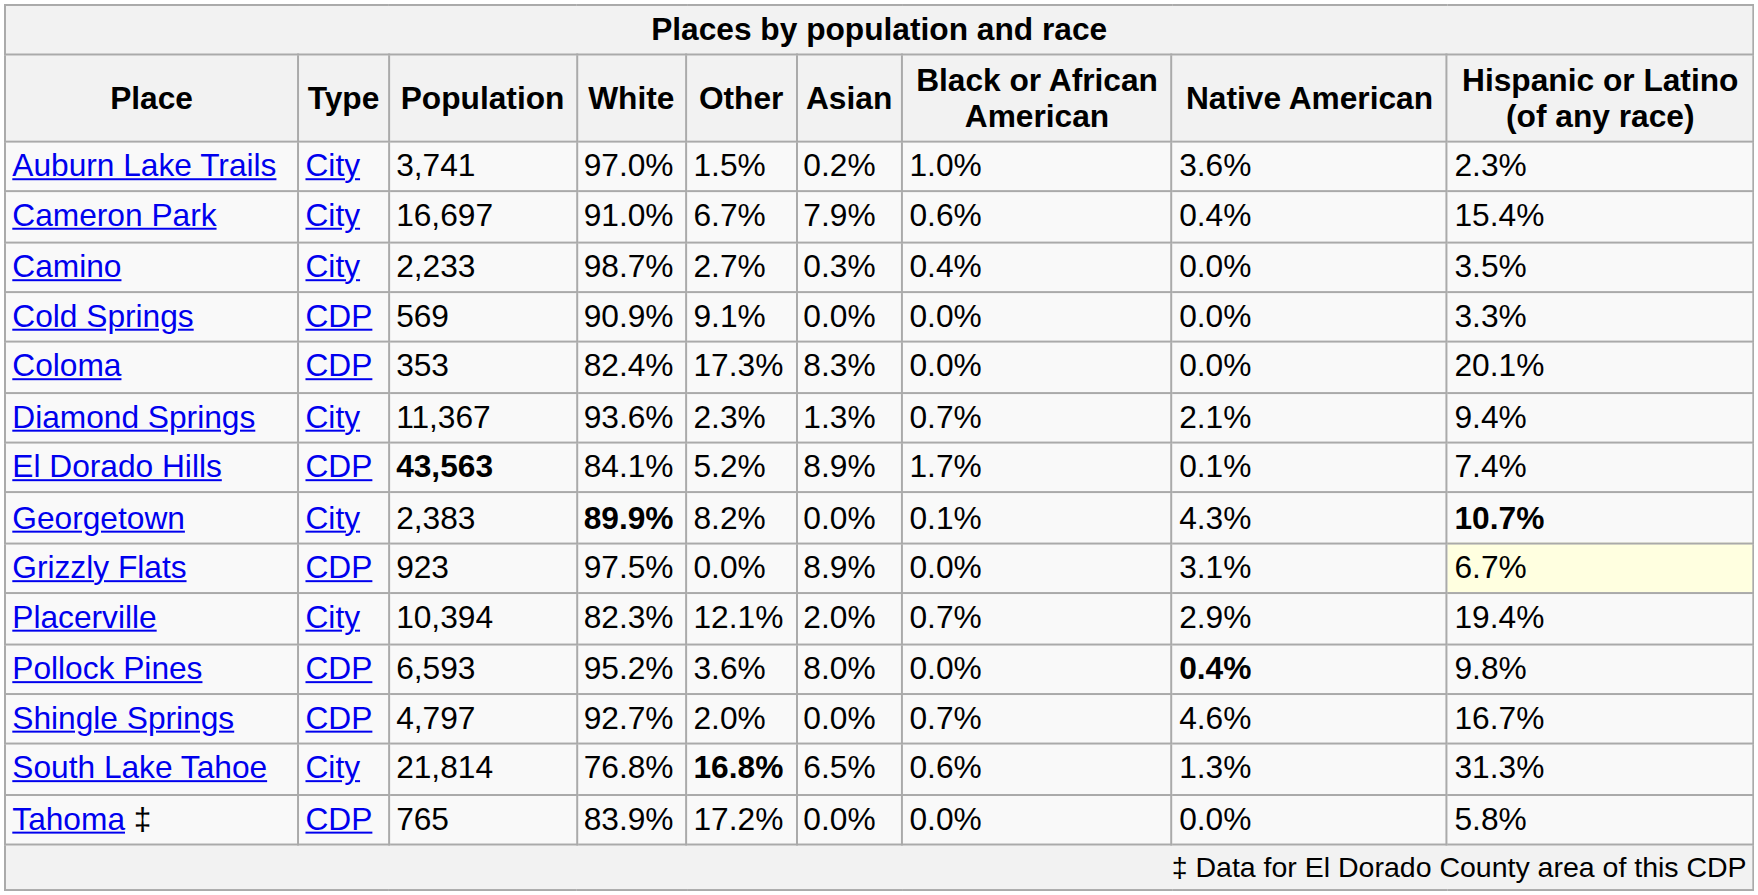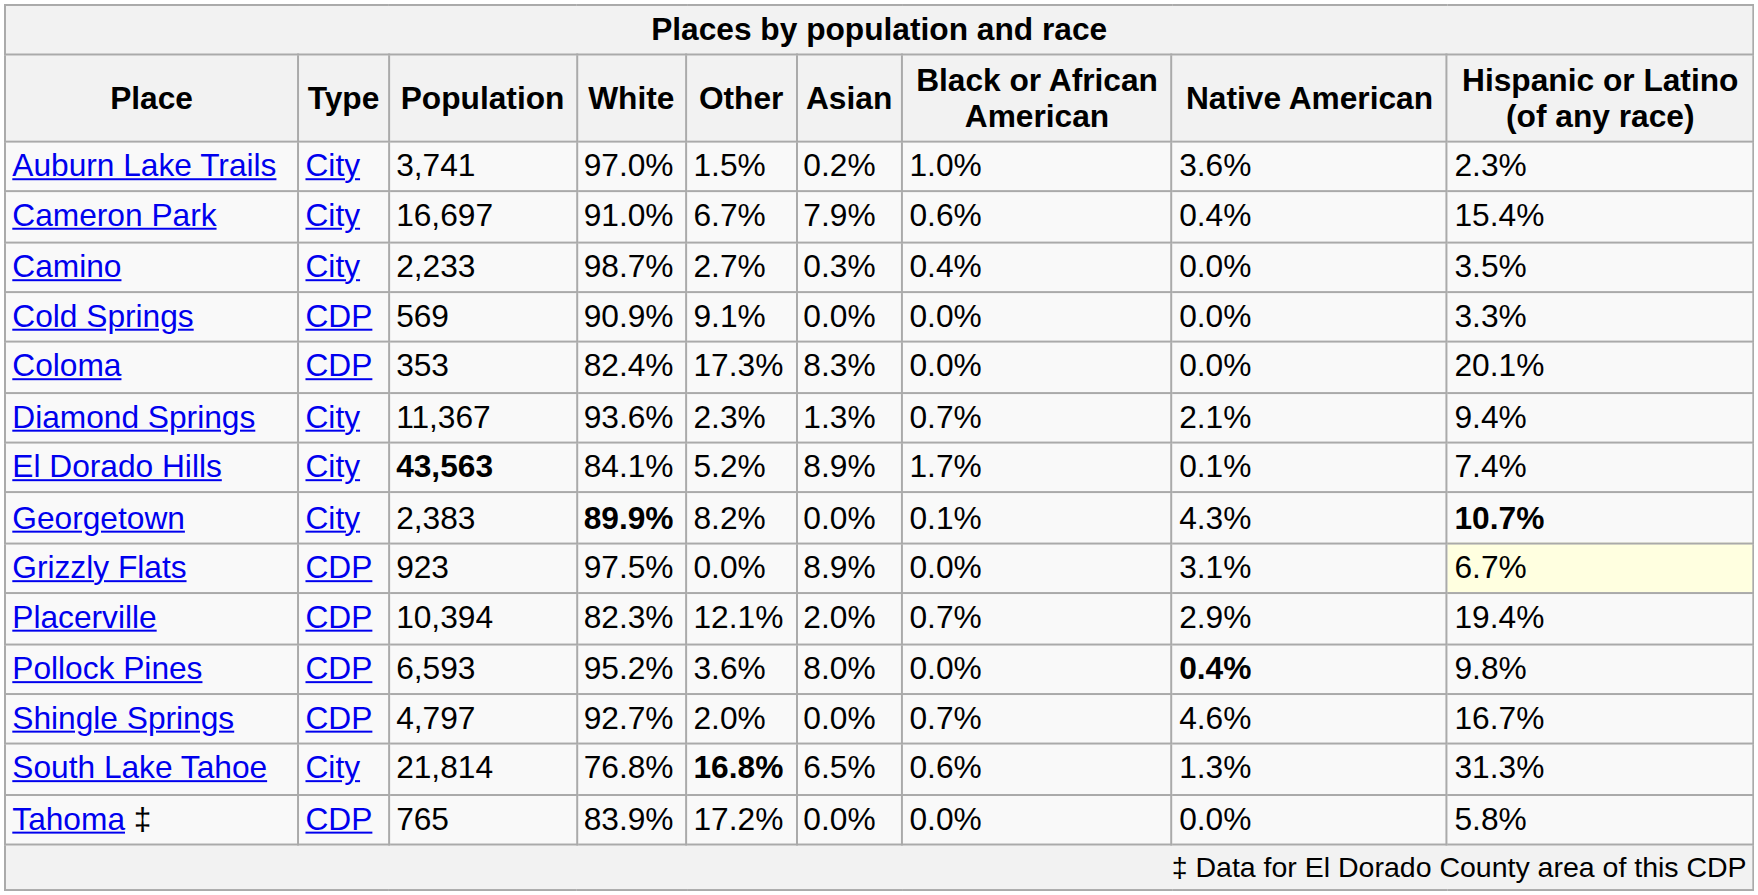El Dorado Hills | Type: CDP -> City
Placerville | Type: City -> CDP
